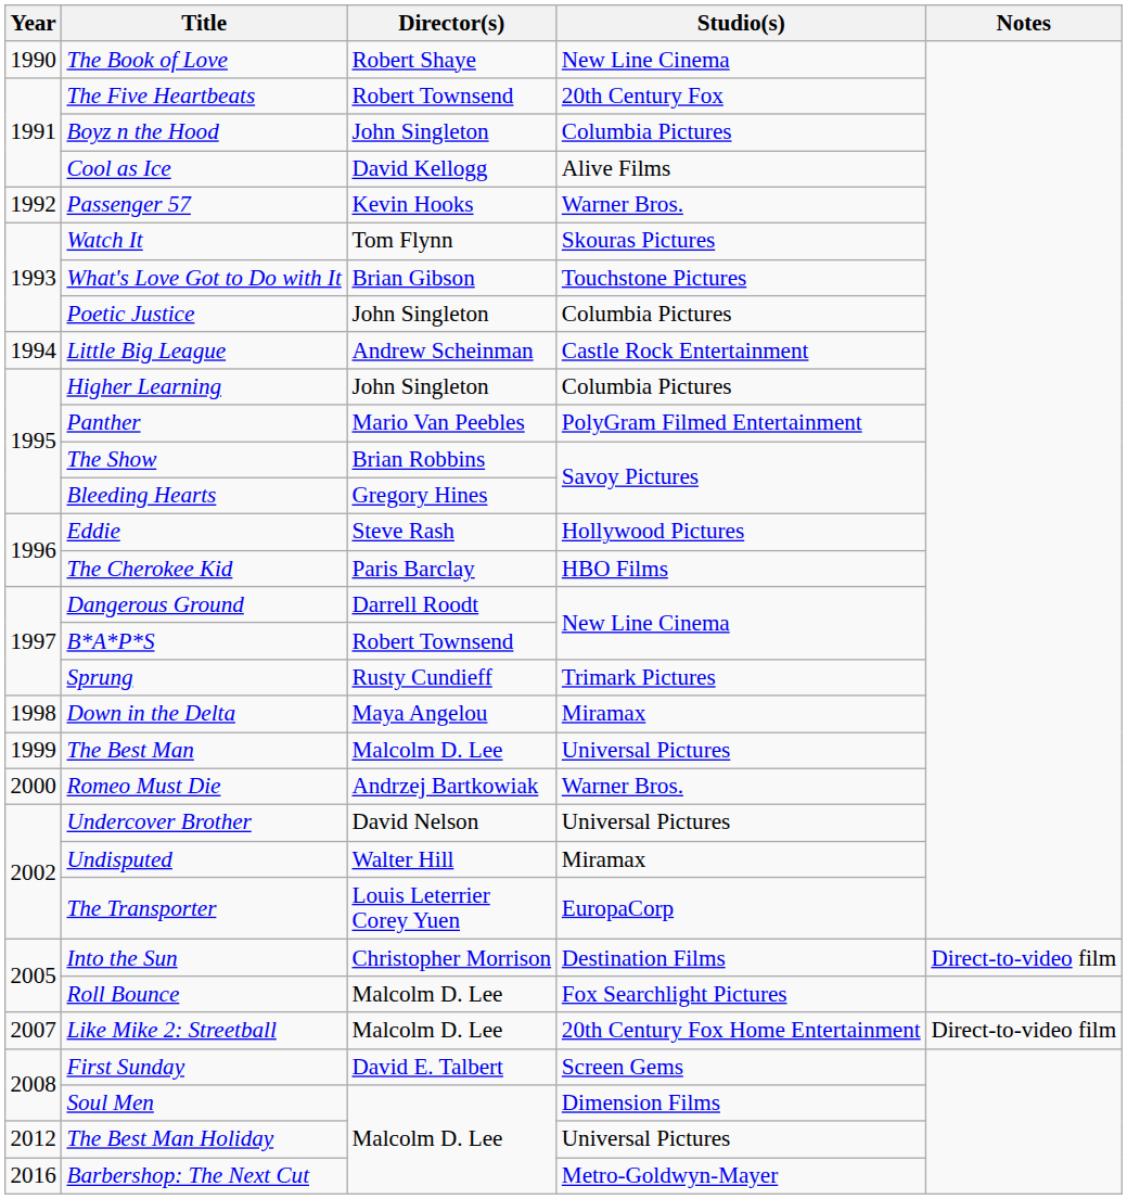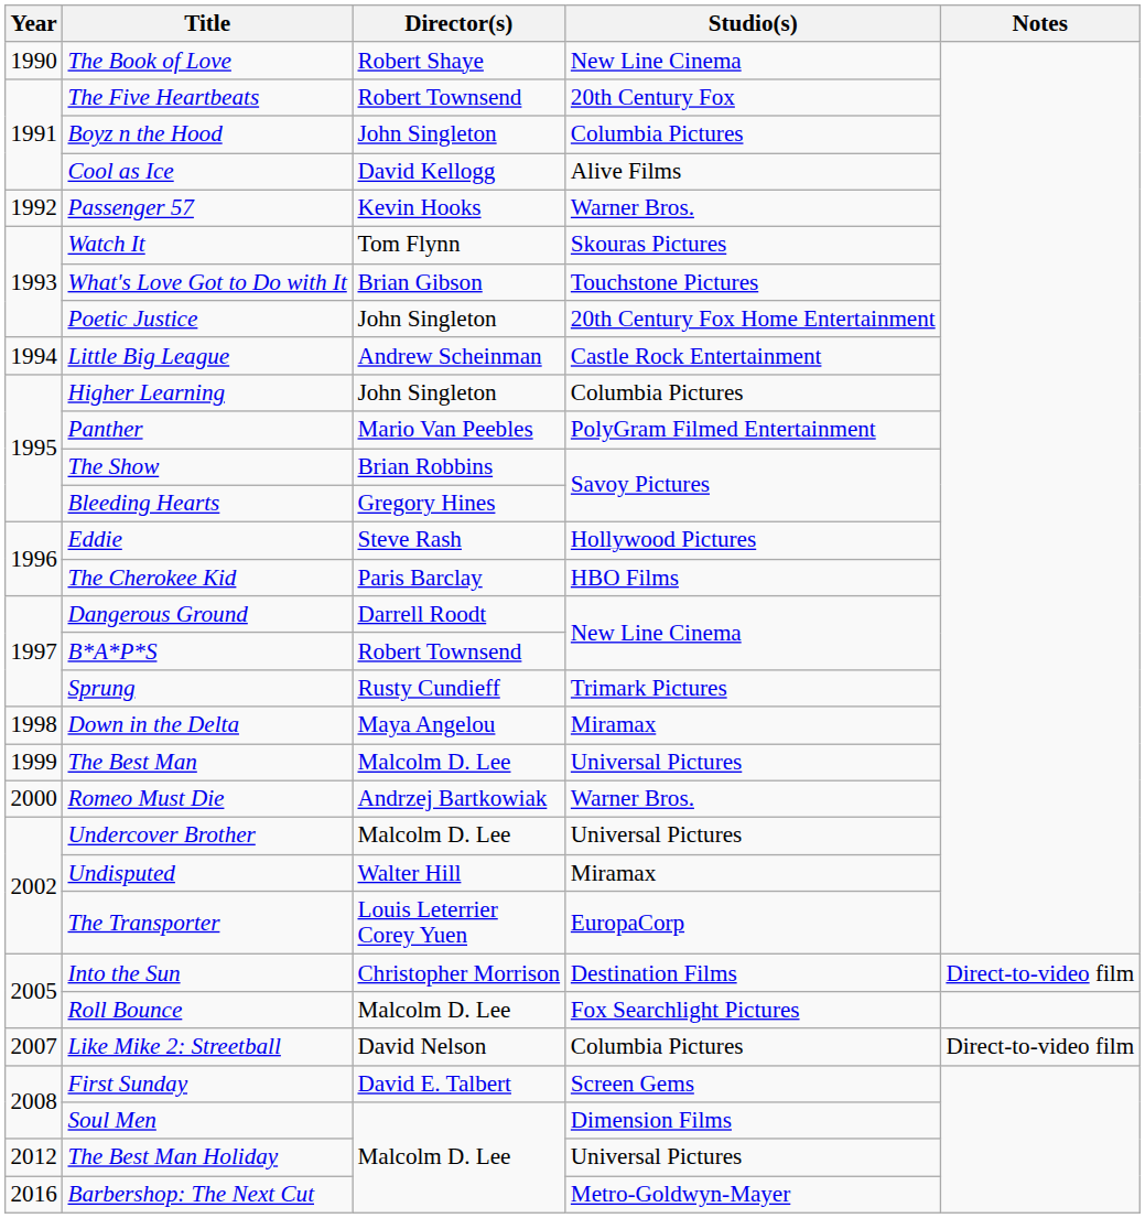Poetic Justice | Studio(s): Columbia Pictures -> 20th Century Fox Home Entertainment
Undercover Brother | Director(s): David Nelson -> Malcolm D. Lee
Like Mike 2: Streetball | Director(s): Malcolm D. Lee -> David Nelson
Like Mike 2: Streetball | Studio(s): 20th Century Fox Home Entertainment -> Columbia Pictures
